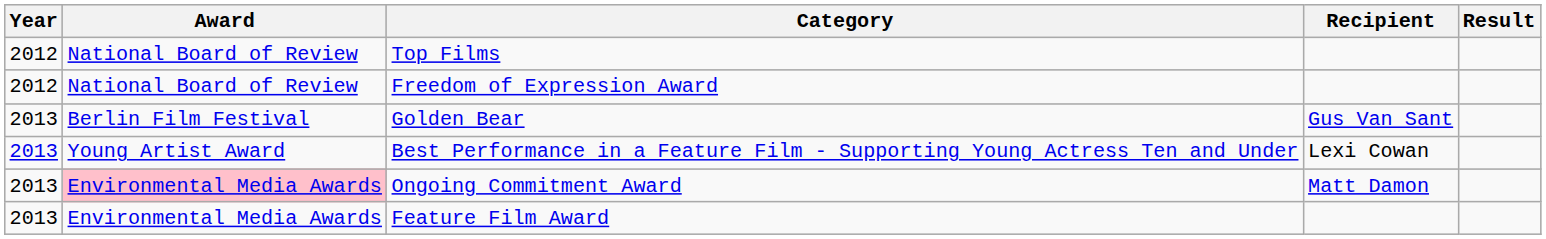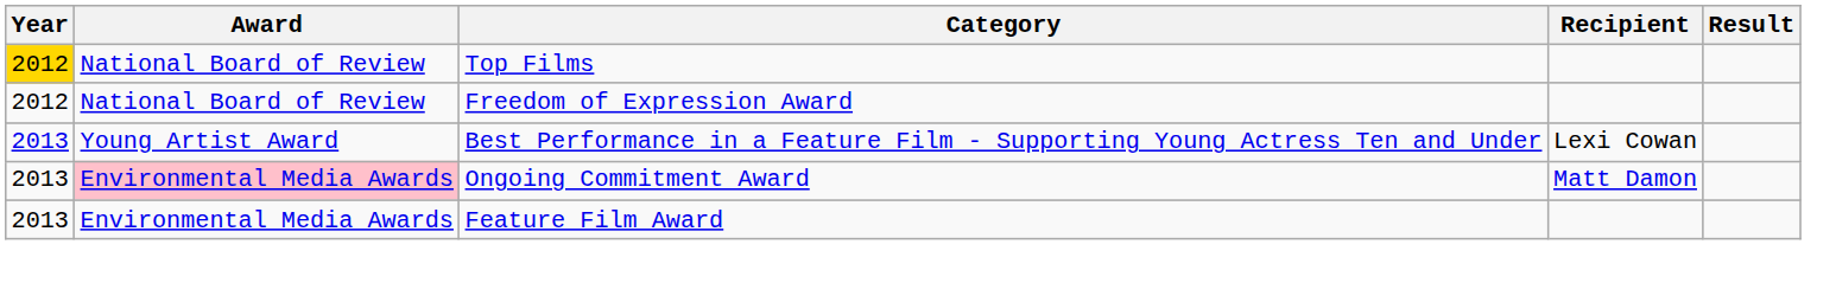Top Films | Year: no background -> gold background
- row: 2013 | Berlin Film Festival | Golden Bear | Gus Van Sant
